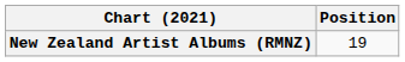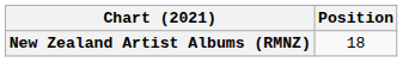New Zealand Artist Albums (RMNZ) | Position: 19 -> 18
